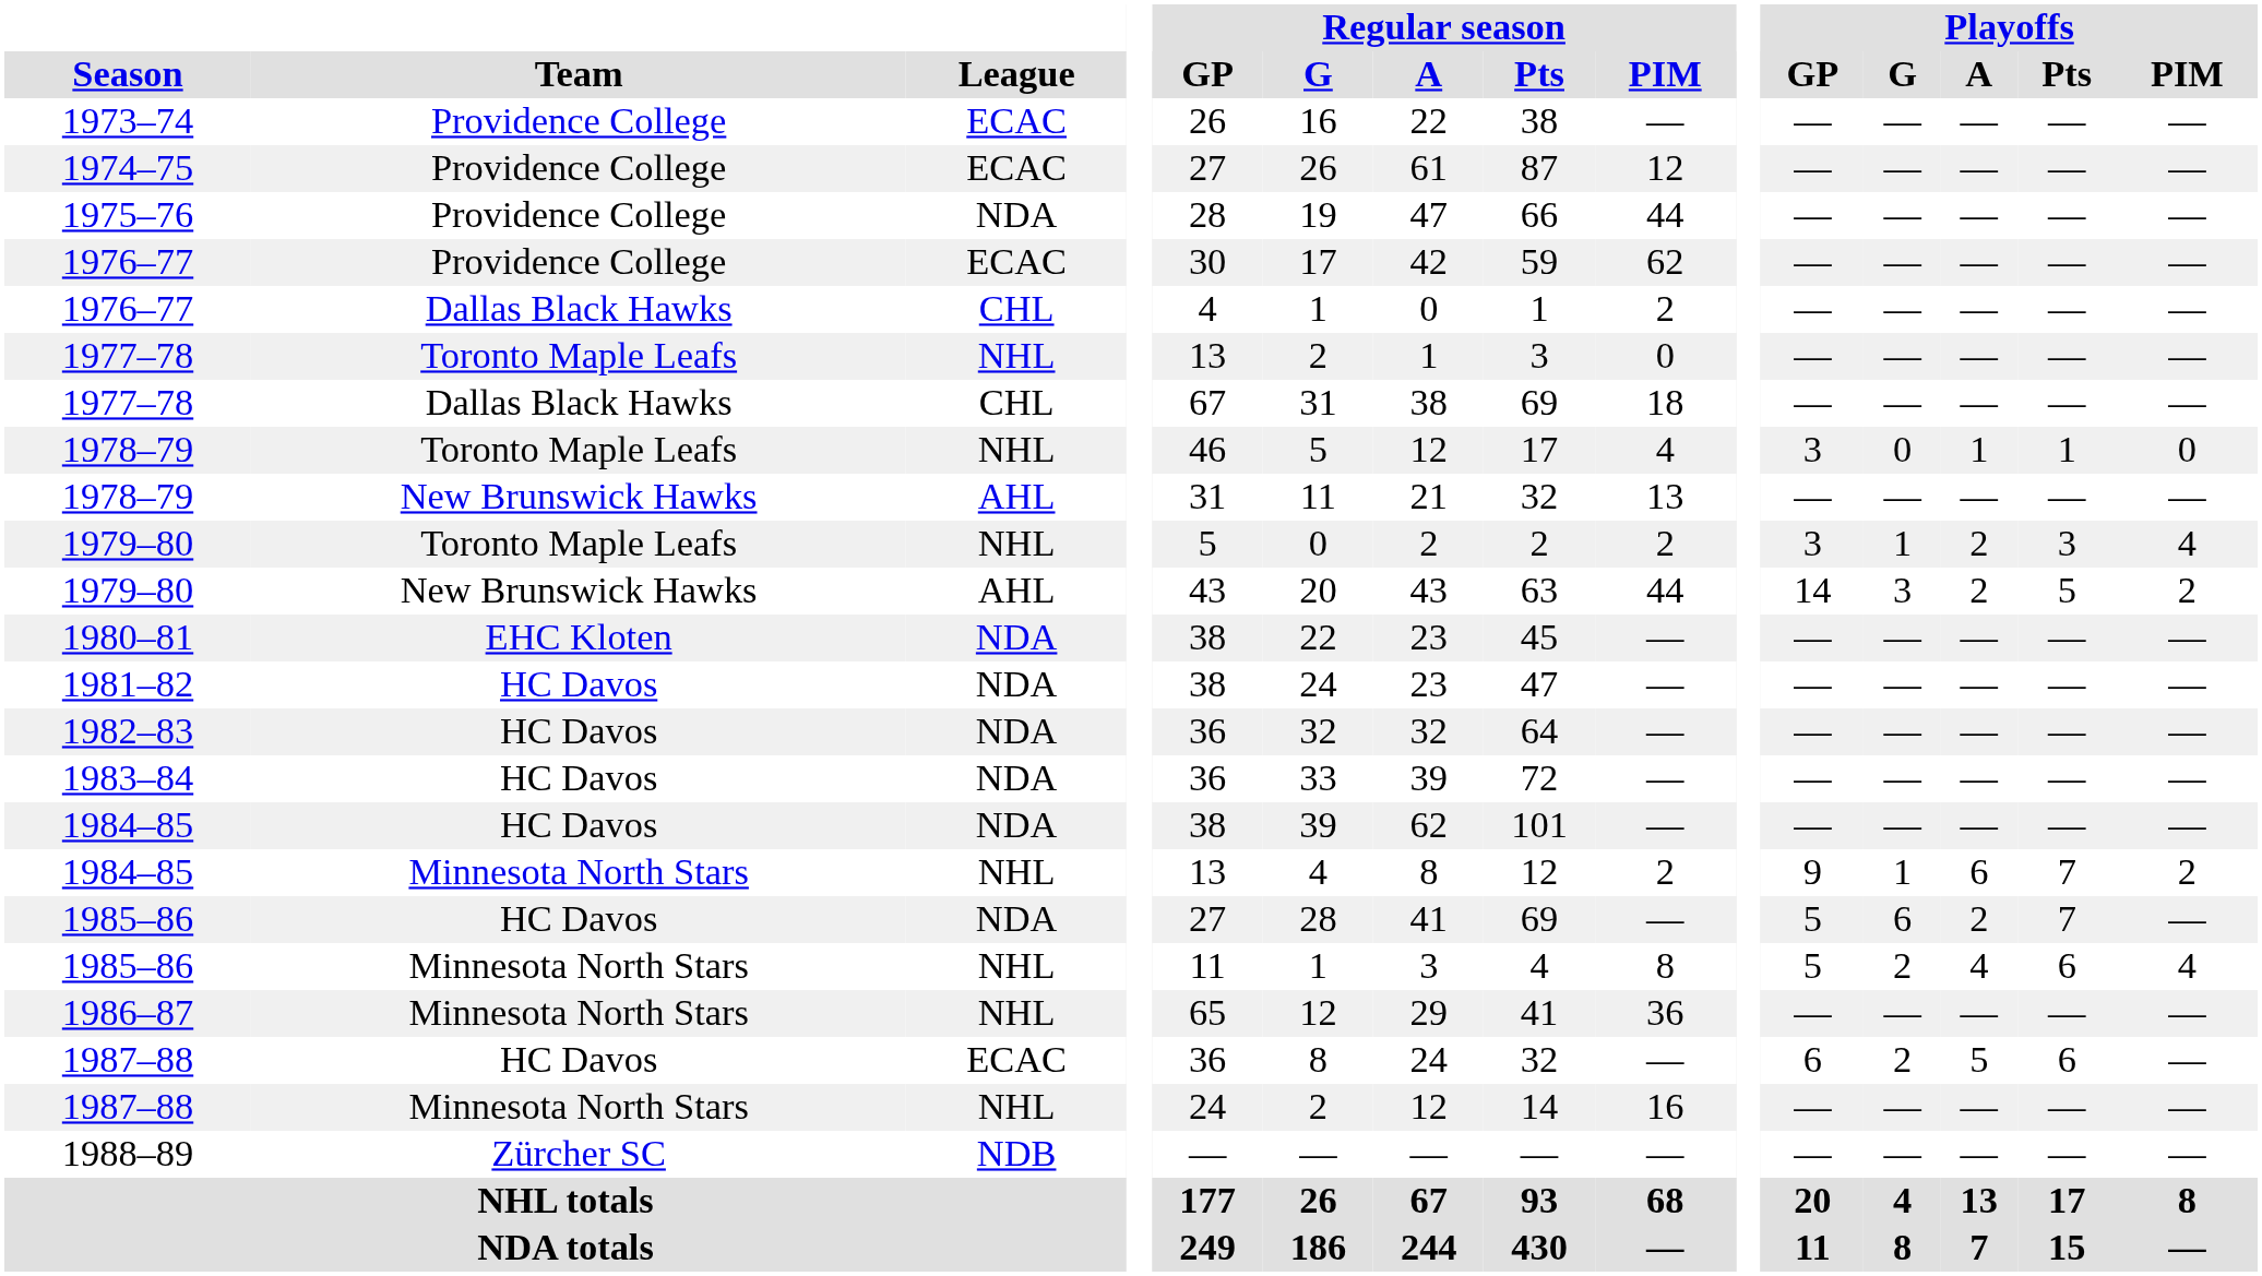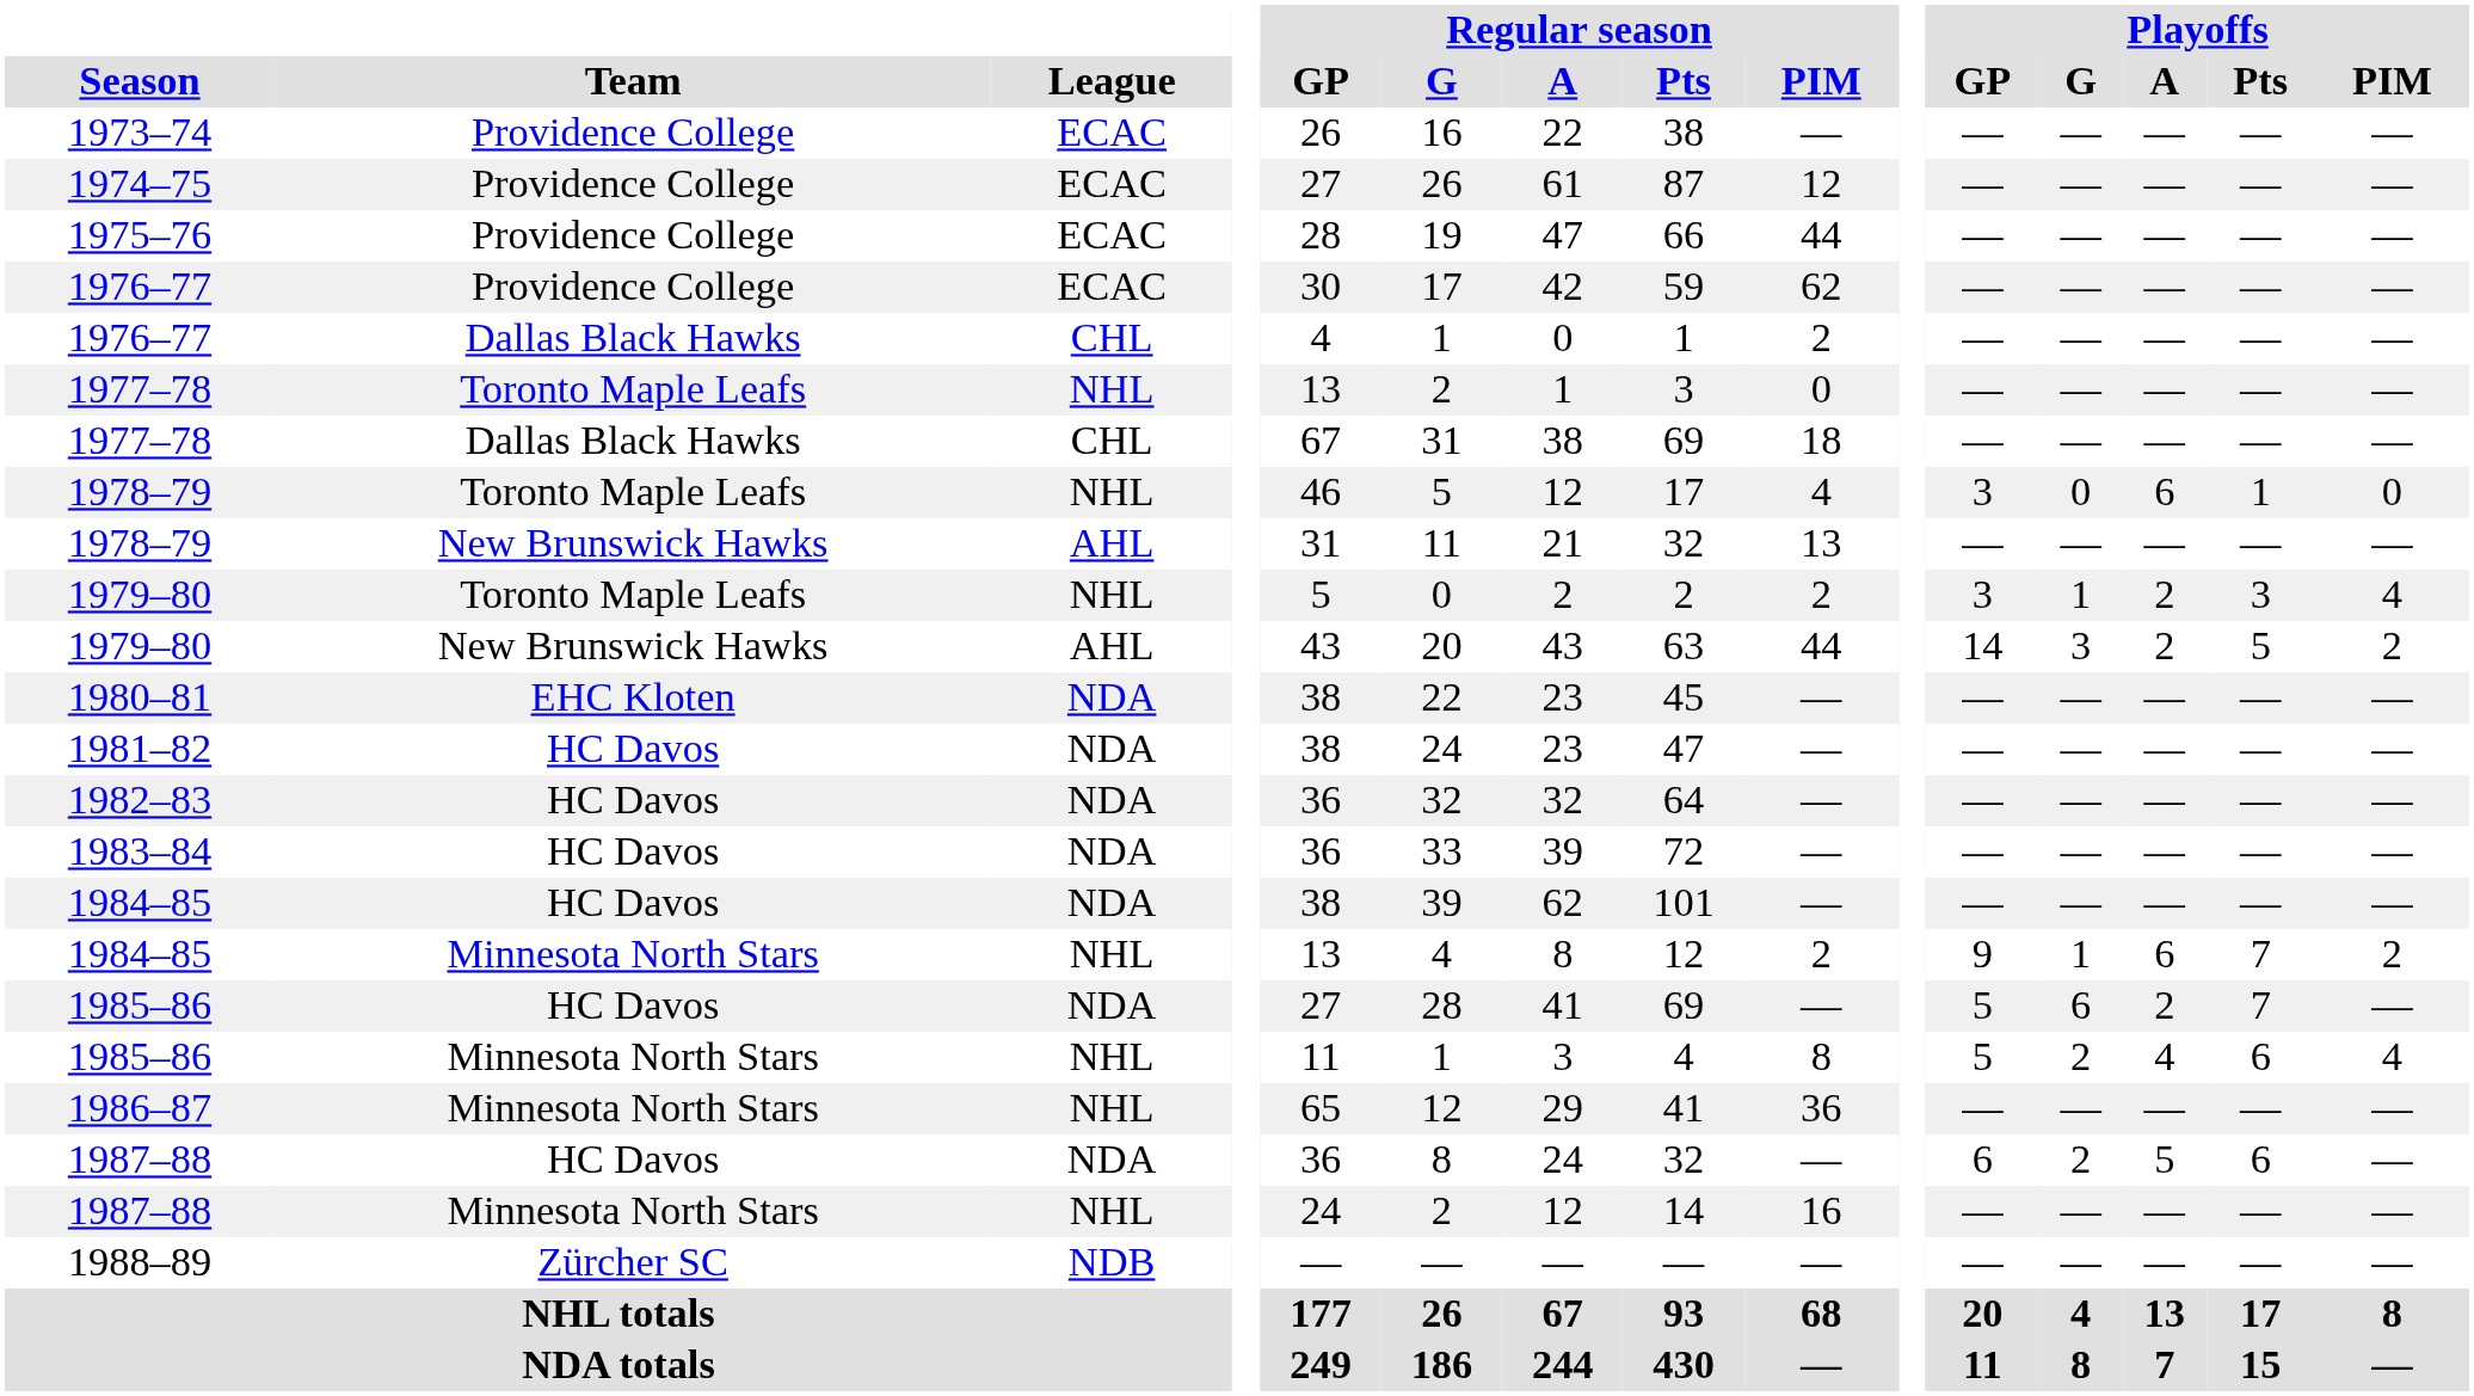1975–76 | League: NDA -> ECAC
1978–79 / Toronto Maple Leafs | Playoffs / A: 1 -> 6
1987–88 / HC Davos | League: ECAC -> NDA
